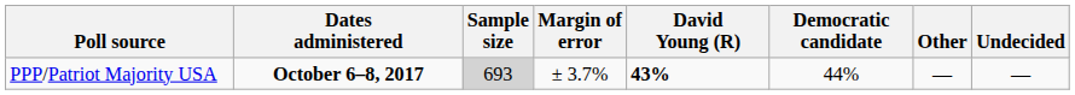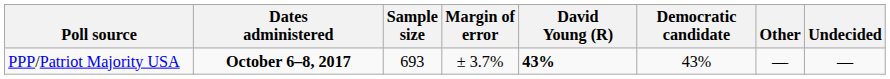PPP/Patriot Majority USA | Sample size: lightgrey background -> no background
PPP/Patriot Majority USA | Democratic candidate: 44% -> 43%
